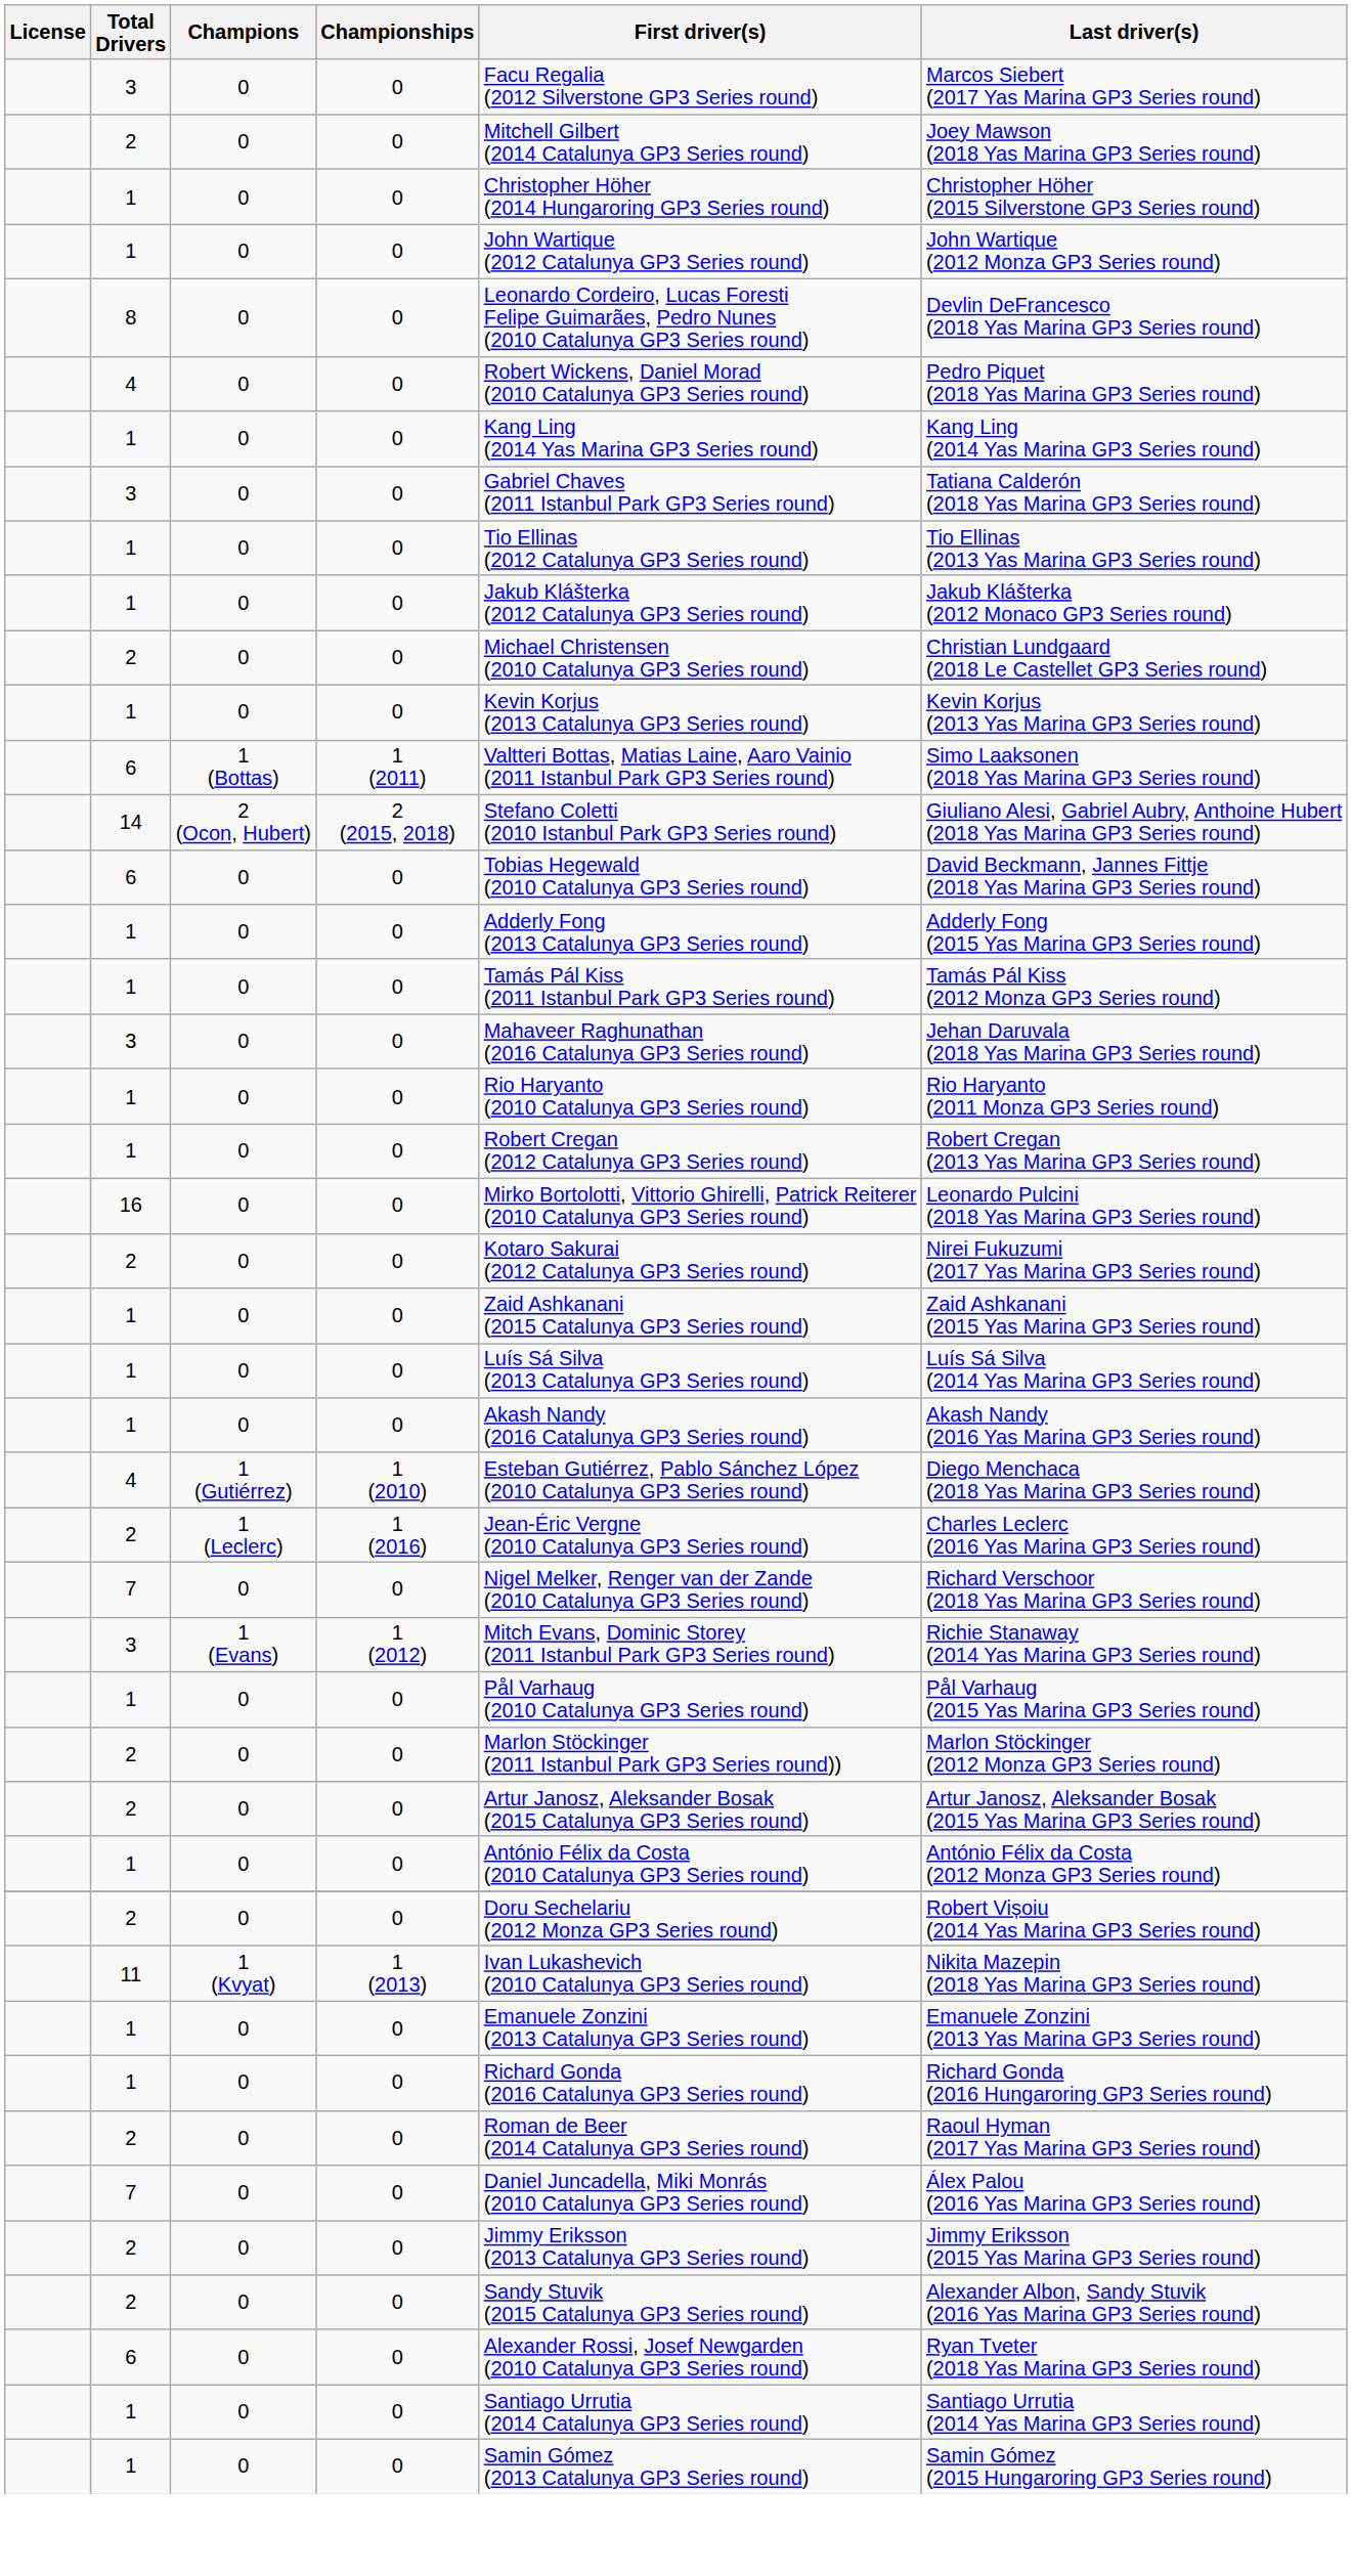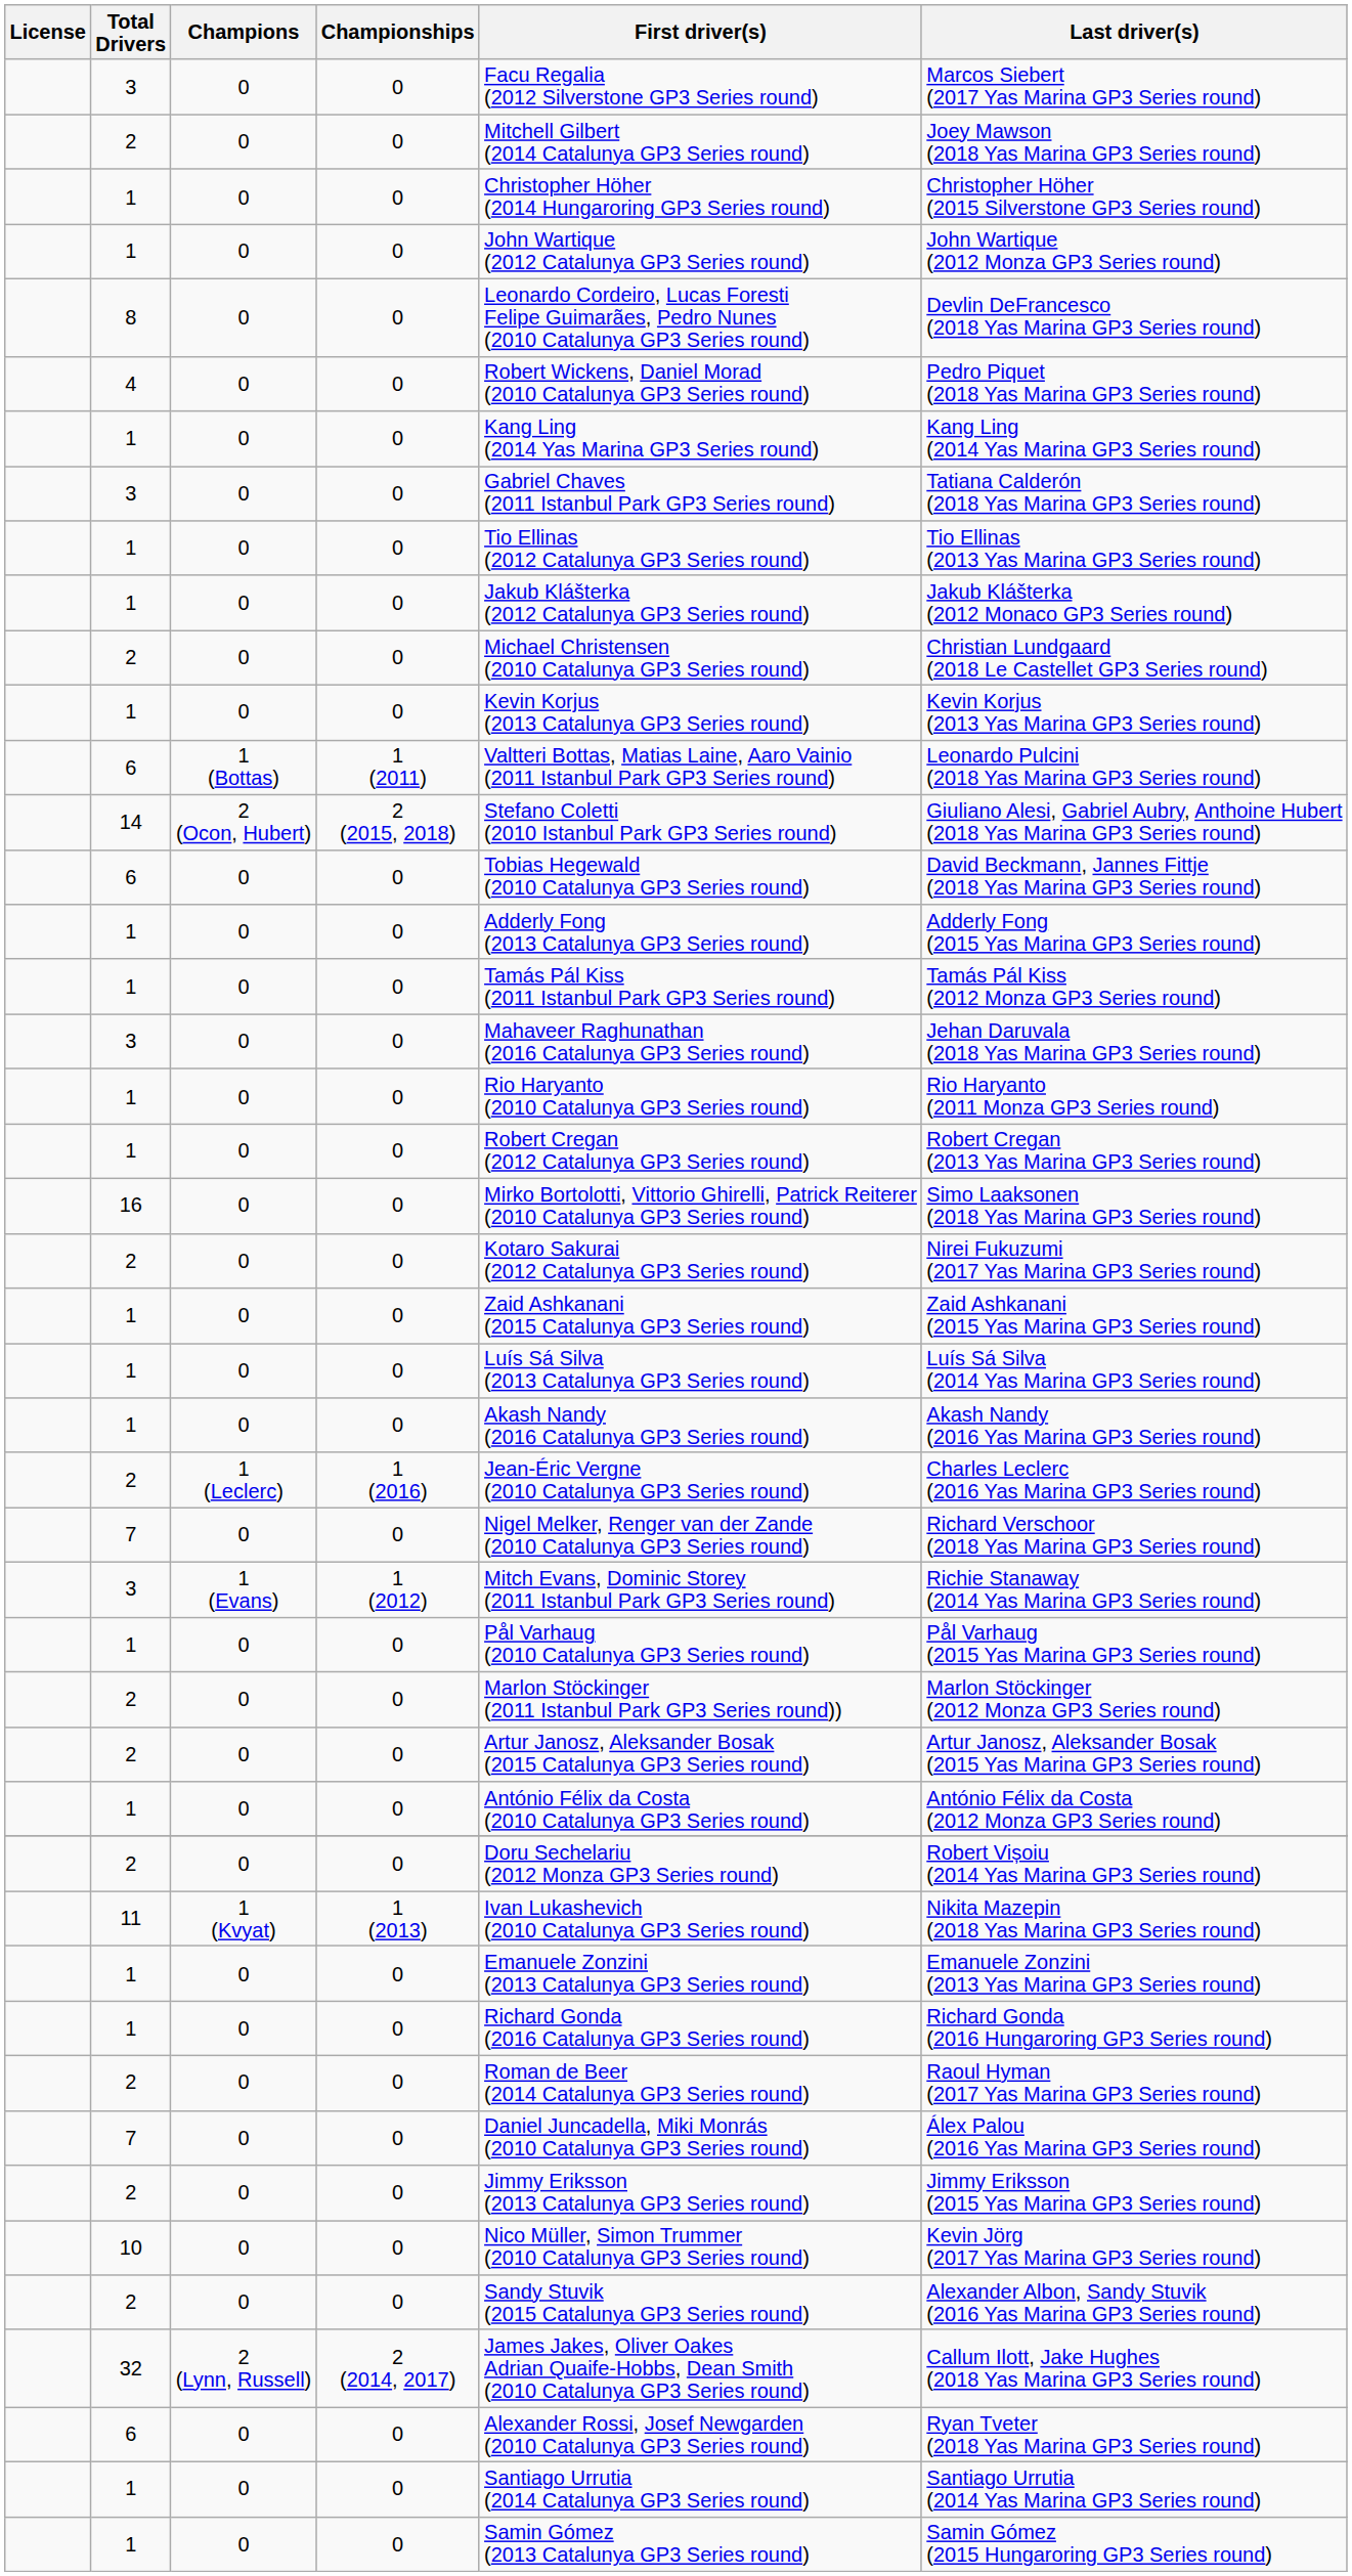6 / 1 (Bottas) | Last driver(s): Simo Laaksonen (2018 Yas Marina GP3 Series round) -> Leonardo Pulcini (2018 Yas Marina GP3 Series round)
16 | Last driver(s): Leonardo Pulcini (2018 Yas Marina GP3 Series round) -> Simo Laaksonen (2018 Yas Marina GP3 Series round)
- row: 4 | 1 (Gutiérrez) | 1 (2010) | Esteban Gutiérrez, Pablo Sánchez López (2010 Catalunya GP3 Series round) | Diego Menchaca (2018 Yas Marina GP3 Series round)
+ row: 10 | 0 | 0 | Nico Müller, Simon Trummer (2010 Catalunya GP3 Series round) | Kevin Jörg (2017 Yas Marina GP3 Series round)
+ row: 32 | 2 (Lynn, Russell) | 2 (2014, 2017) | James Jakes, Oliver Oakes Adrian Quaife-Hobbs, Dean Smith (2010 Catalunya GP3 Series round) | Callum Ilott, Jake Hughes (2018 Yas Marina GP3 Series round)
